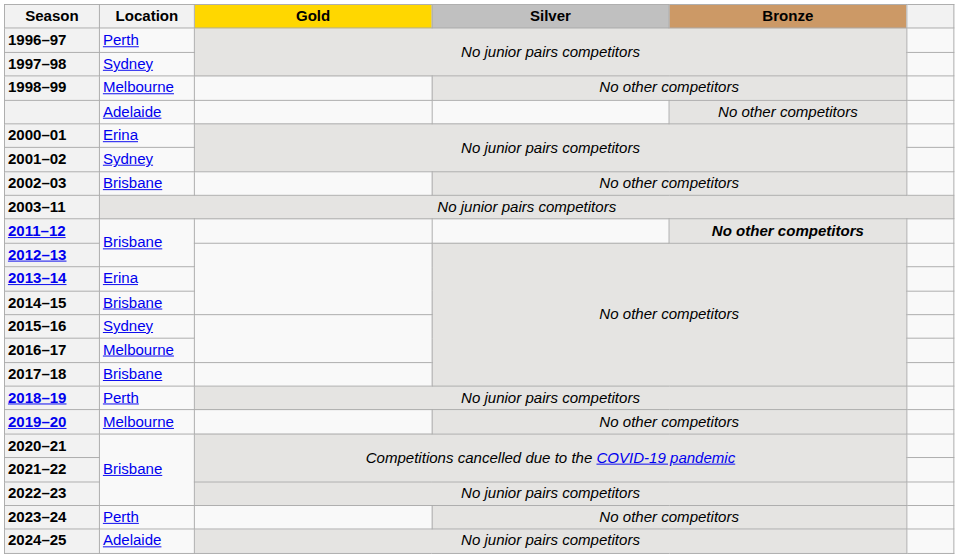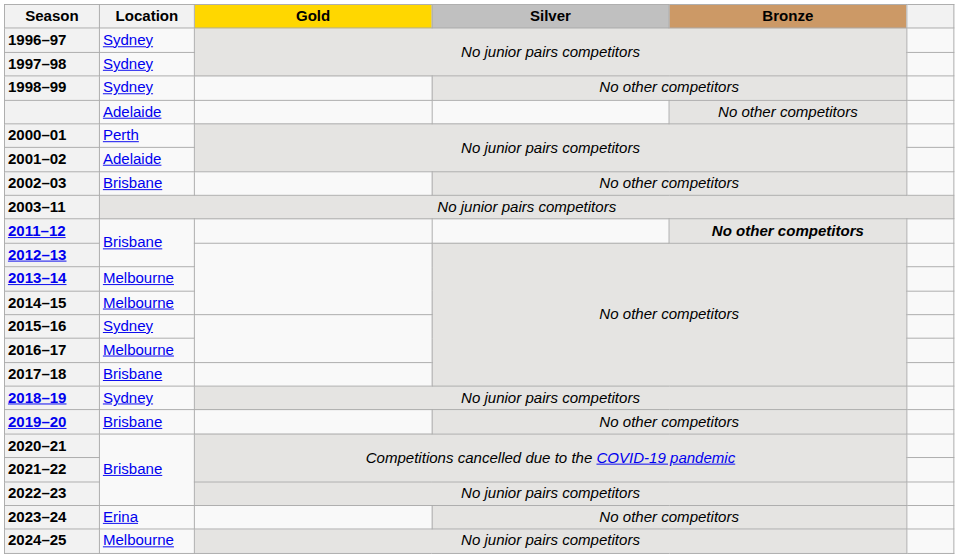1996–97 | Location: Perth -> Sydney
1998–99 | Location: Melbourne -> Sydney
2000–01 | Location: Erina -> Perth
2001–02 | Location: Sydney -> Adelaide
2013–14 | Location: Erina -> Melbourne
2014–15 | Location: Brisbane -> Melbourne
2018–19 | Location: Perth -> Sydney
2019–20 | Location: Melbourne -> Brisbane
2023–24 | Location: Perth -> Erina
2024–25 | Location: Adelaide -> Melbourne
